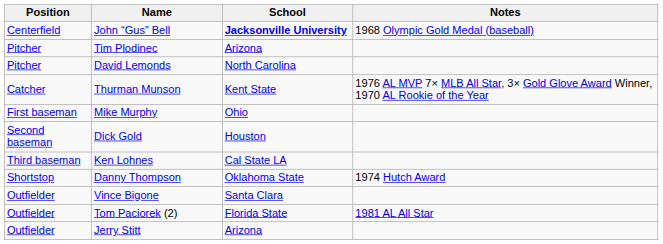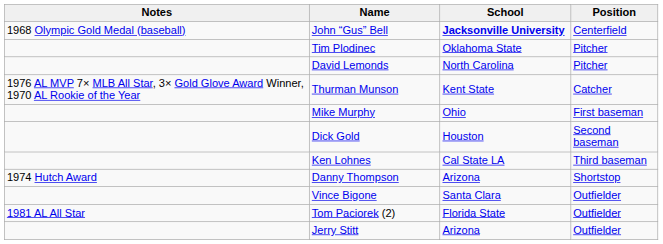columns swapped: Position <-> Notes
Tim Plodinec | School: Arizona -> Oklahoma State
Danny Thompson | School: Oklahoma State -> Arizona
